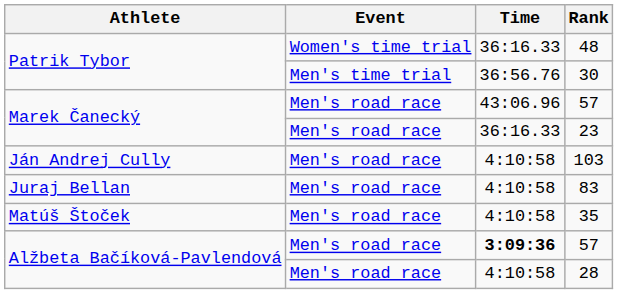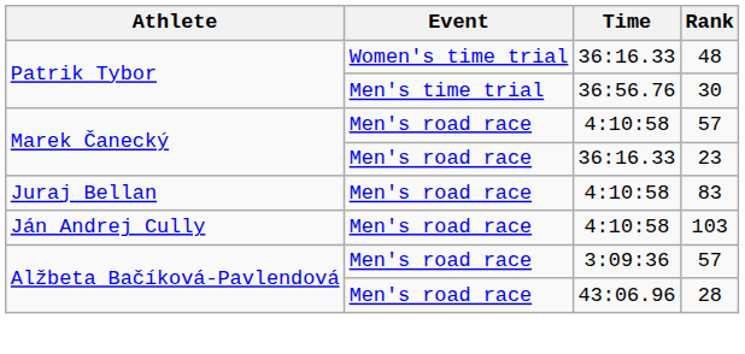Marek Čanecký / 57 | Time: 43:06.96 -> 4:10:58
rows swapped: 103 <-> 83
- row: Matúš Štoček | Men's road race | 4:10:58 | 35
Alžbeta Bačíková-Pavlendová / 57 | Time: bold -> normal
28 | Time: 4:10:58 -> 43:06.96
